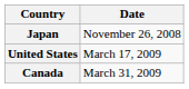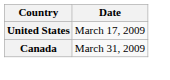- row: Japan | November 26, 2008
